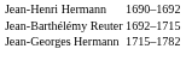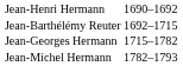+ row: Jean-Michel Hermann | 1782–1793
